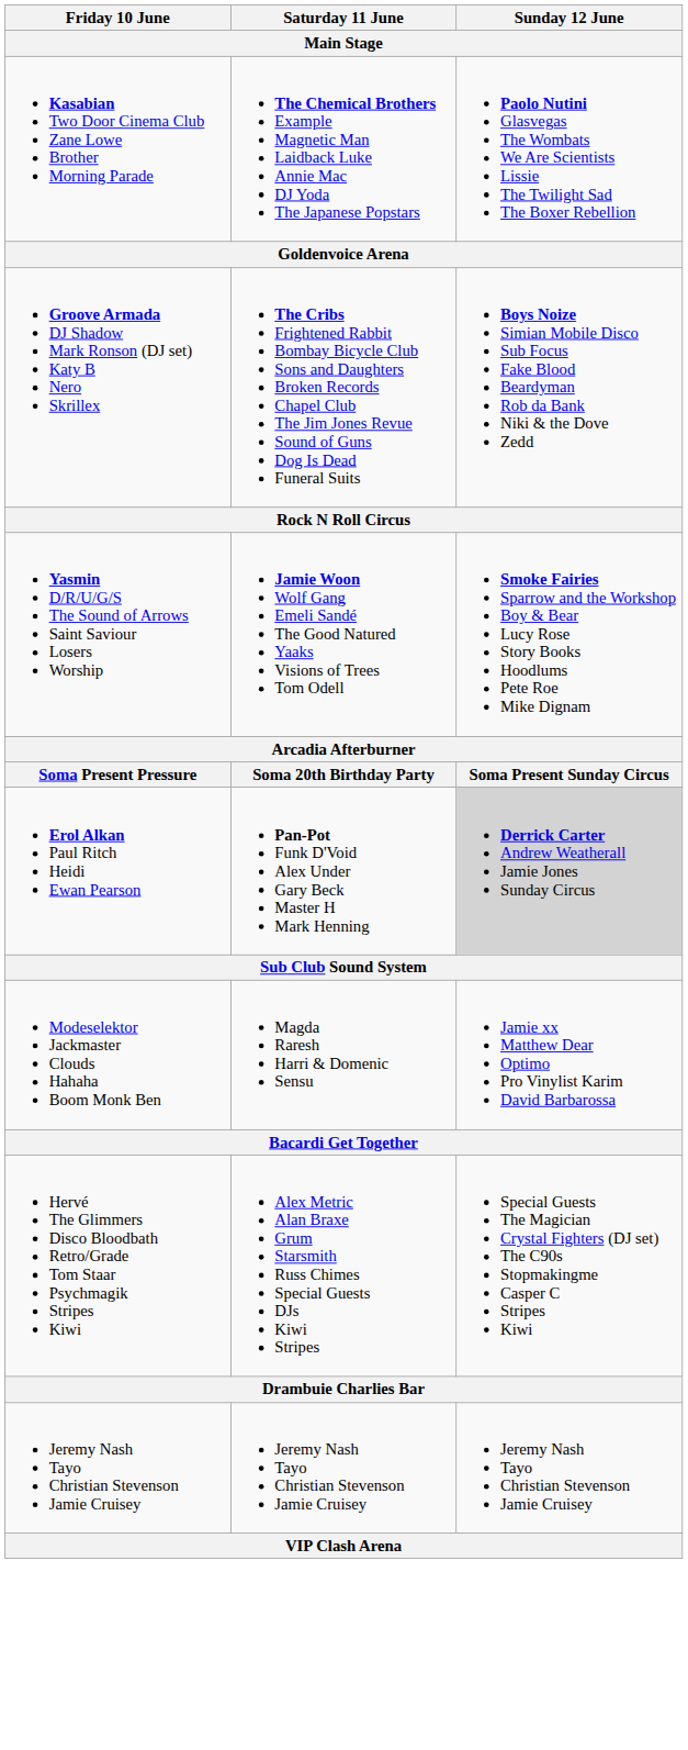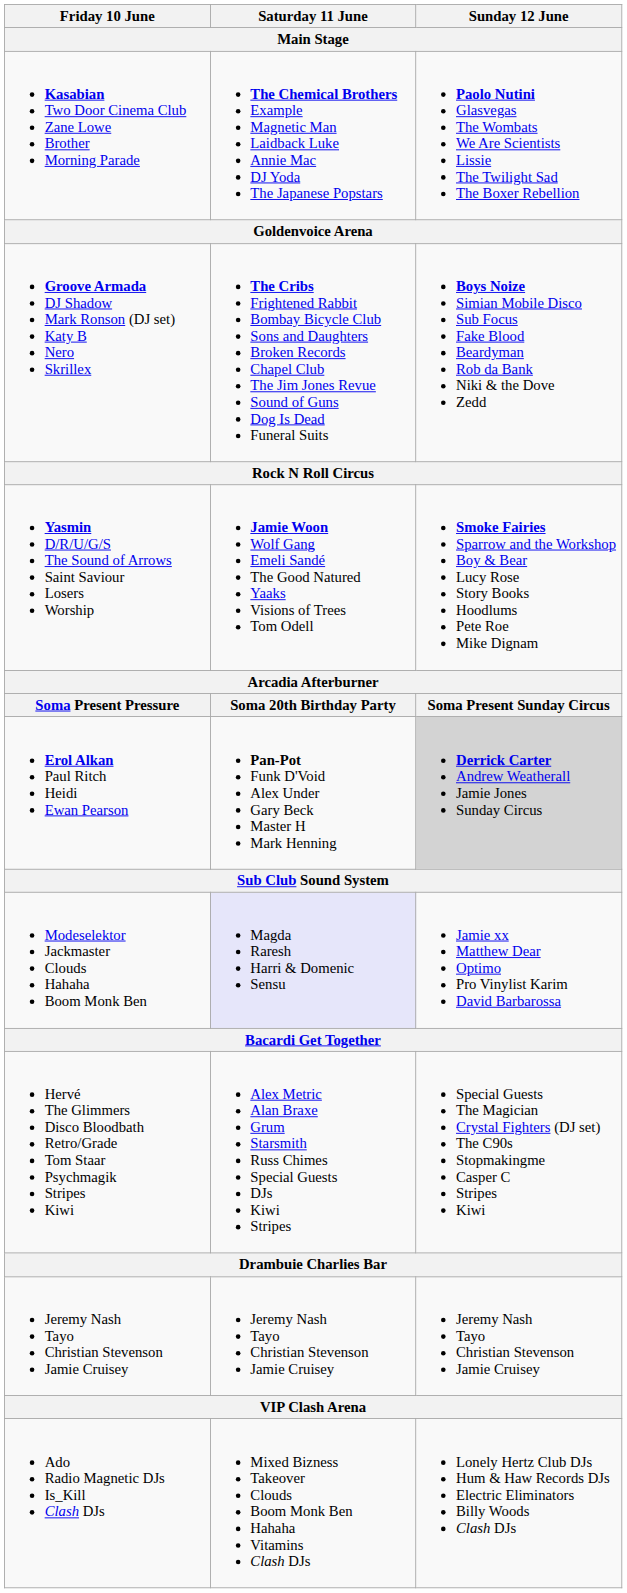Modeselektor Jackmaster Clouds Hahaha Boom Monk Ben | Saturday 11 June: no background -> lavender background
+ row: Ado Radio Magnetic DJs Is_Kill Clash DJs | Mixed Bizness Takeover Clouds Boom Monk Ben Hahaha Vitamins Clash DJs | Lonely Hertz Club DJs Hum & Haw Records DJs Electric Eliminators Billy Woods Clash DJs
